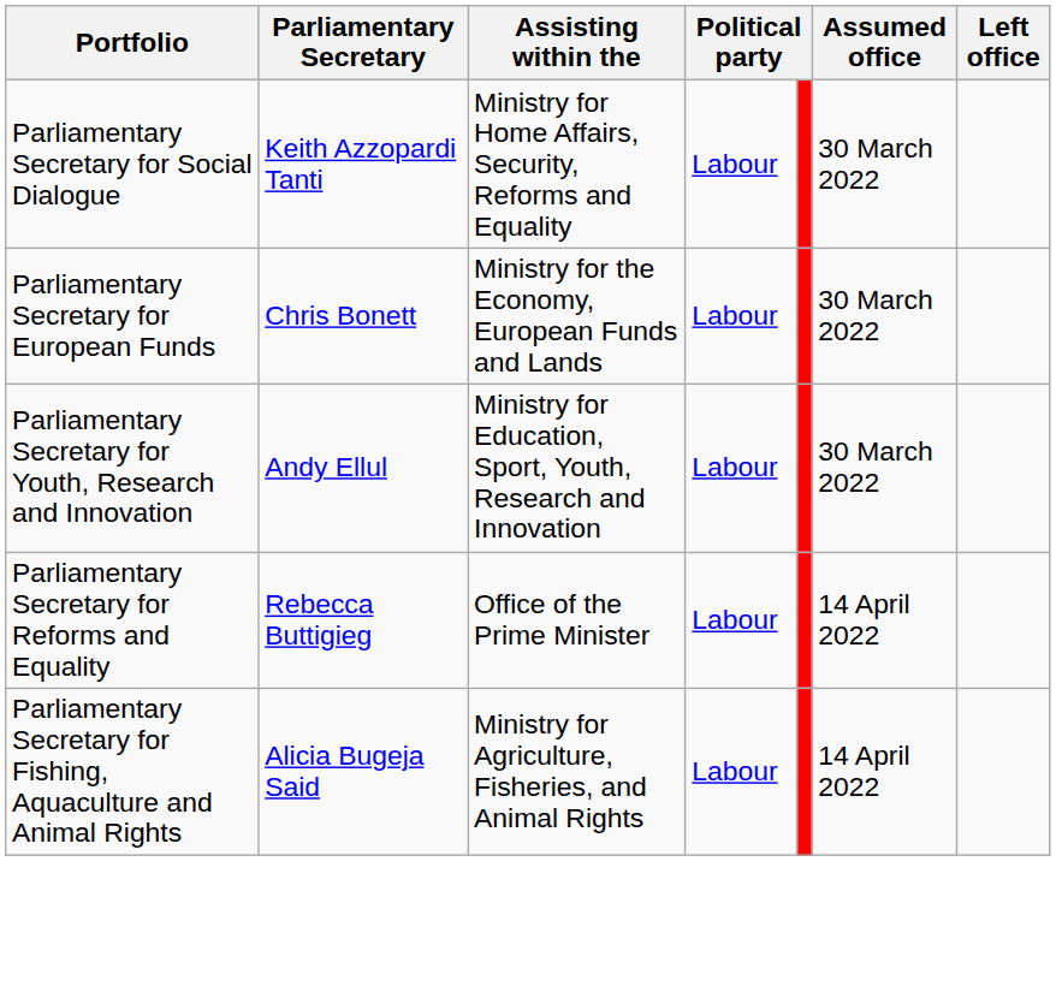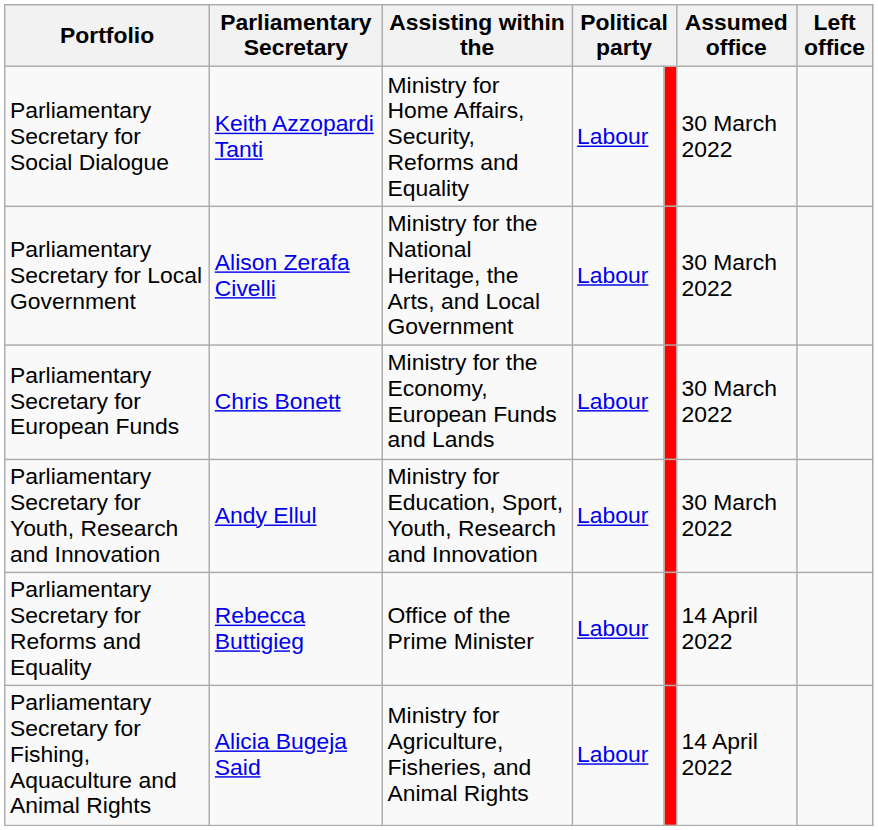+ row: Parliamentary Secretary for Local Government | Alison Zerafa Civelli | Ministry for the National Heritage, the Arts, and Local Government | Labour | 30 March 2022
